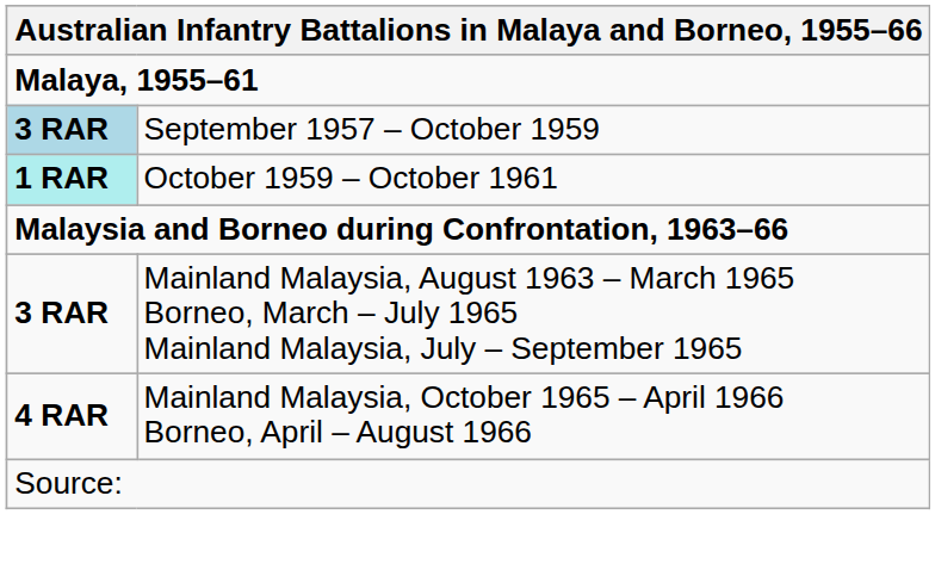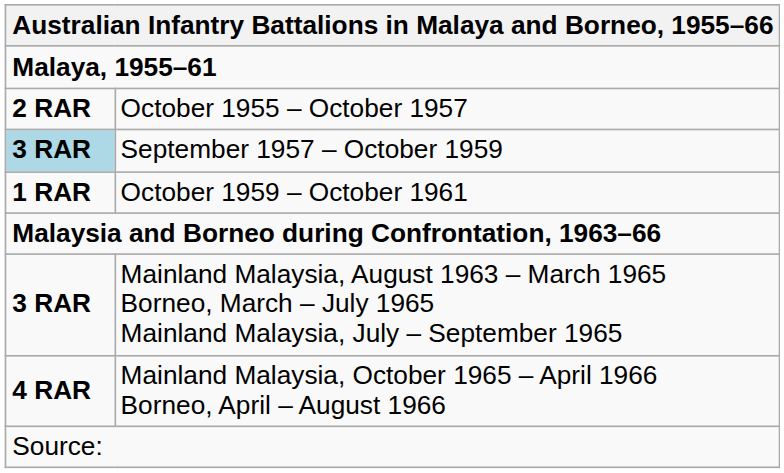+ row: 2 RAR | October 1955 – October 1957
October 1959 – October 1961 | column 1: paleturquoise background -> no background
